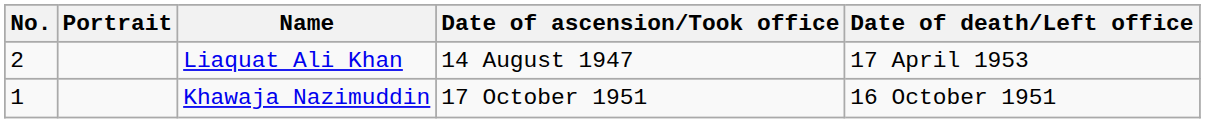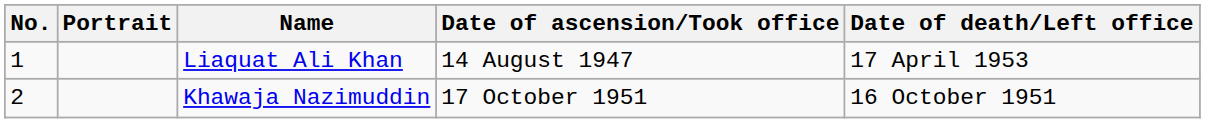Liaquat Ali Khan | No.: 2 -> 1
Khawaja Nazimuddin | No.: 1 -> 2
